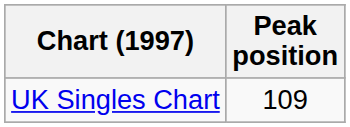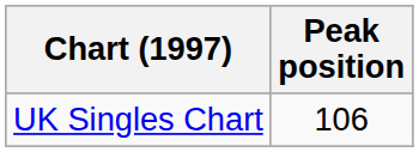UK Singles Chart | Peak position: 109 -> 106
